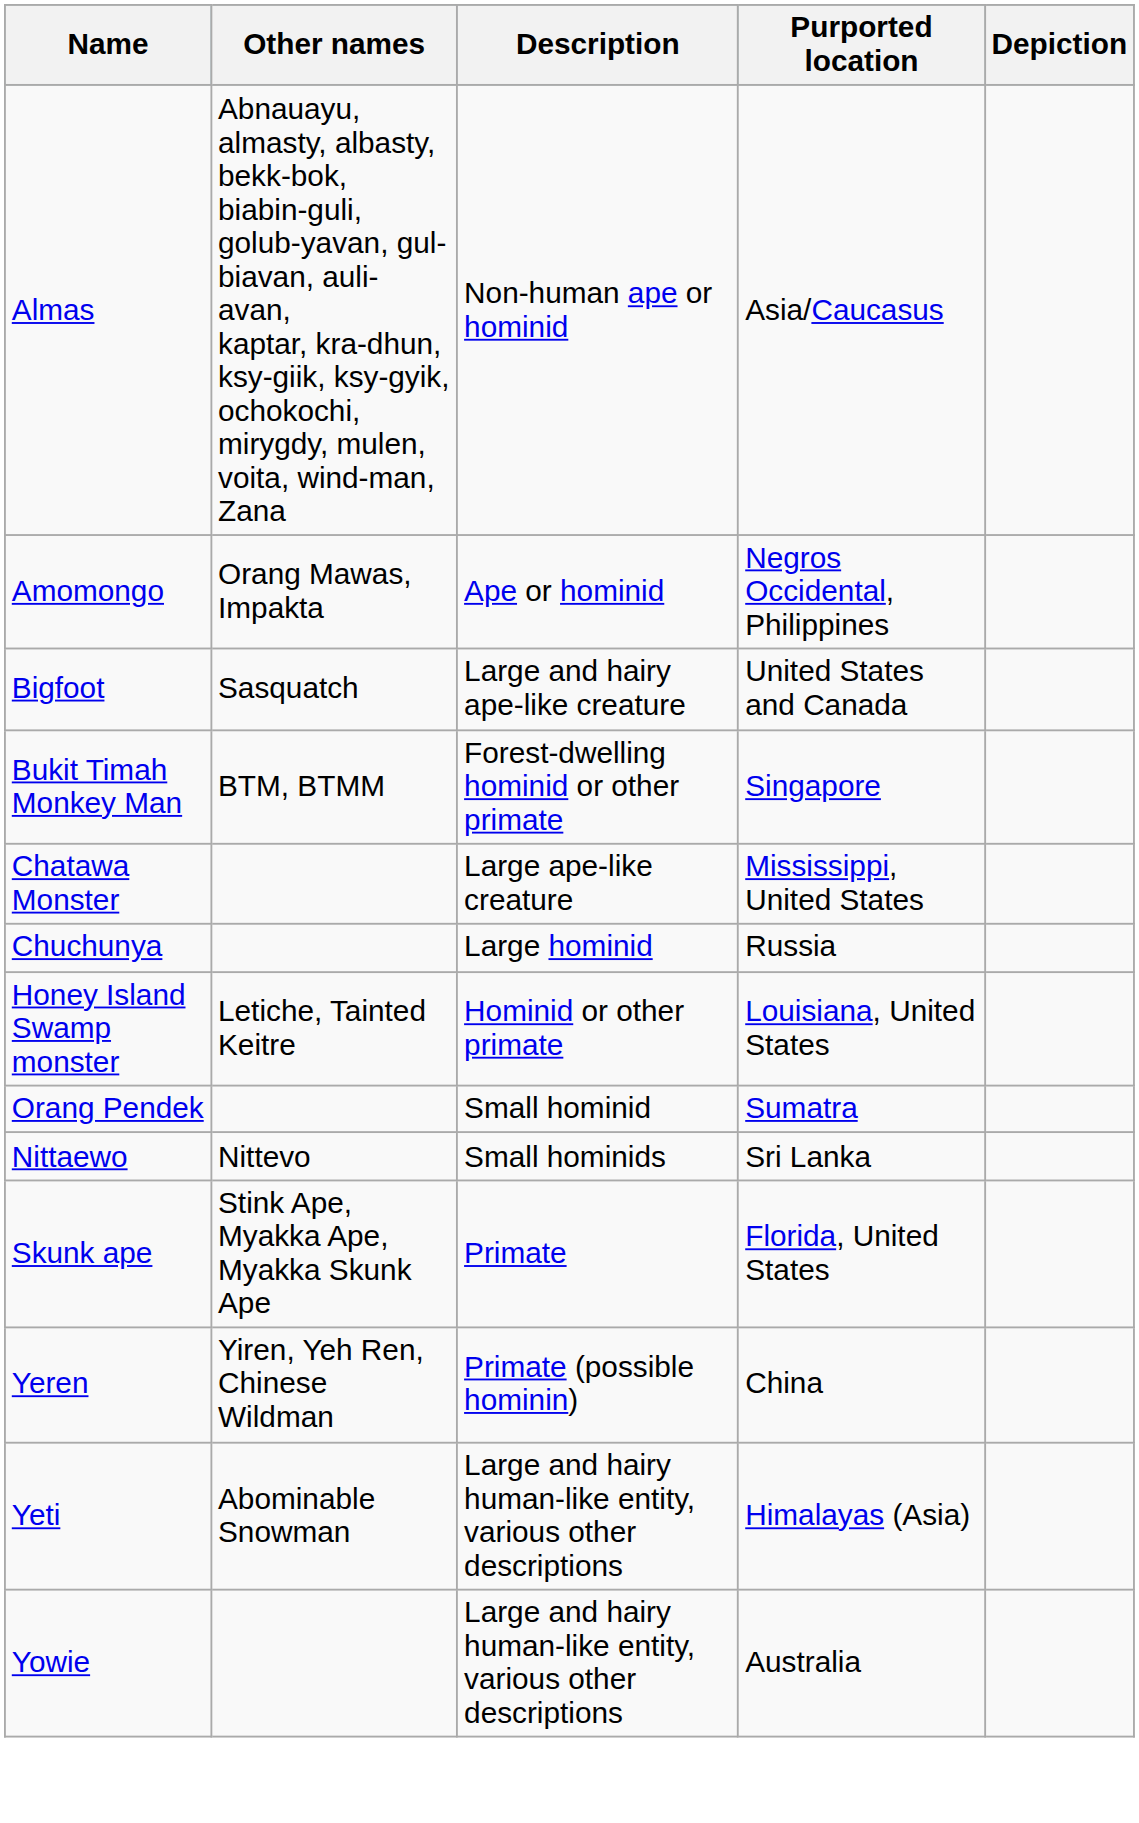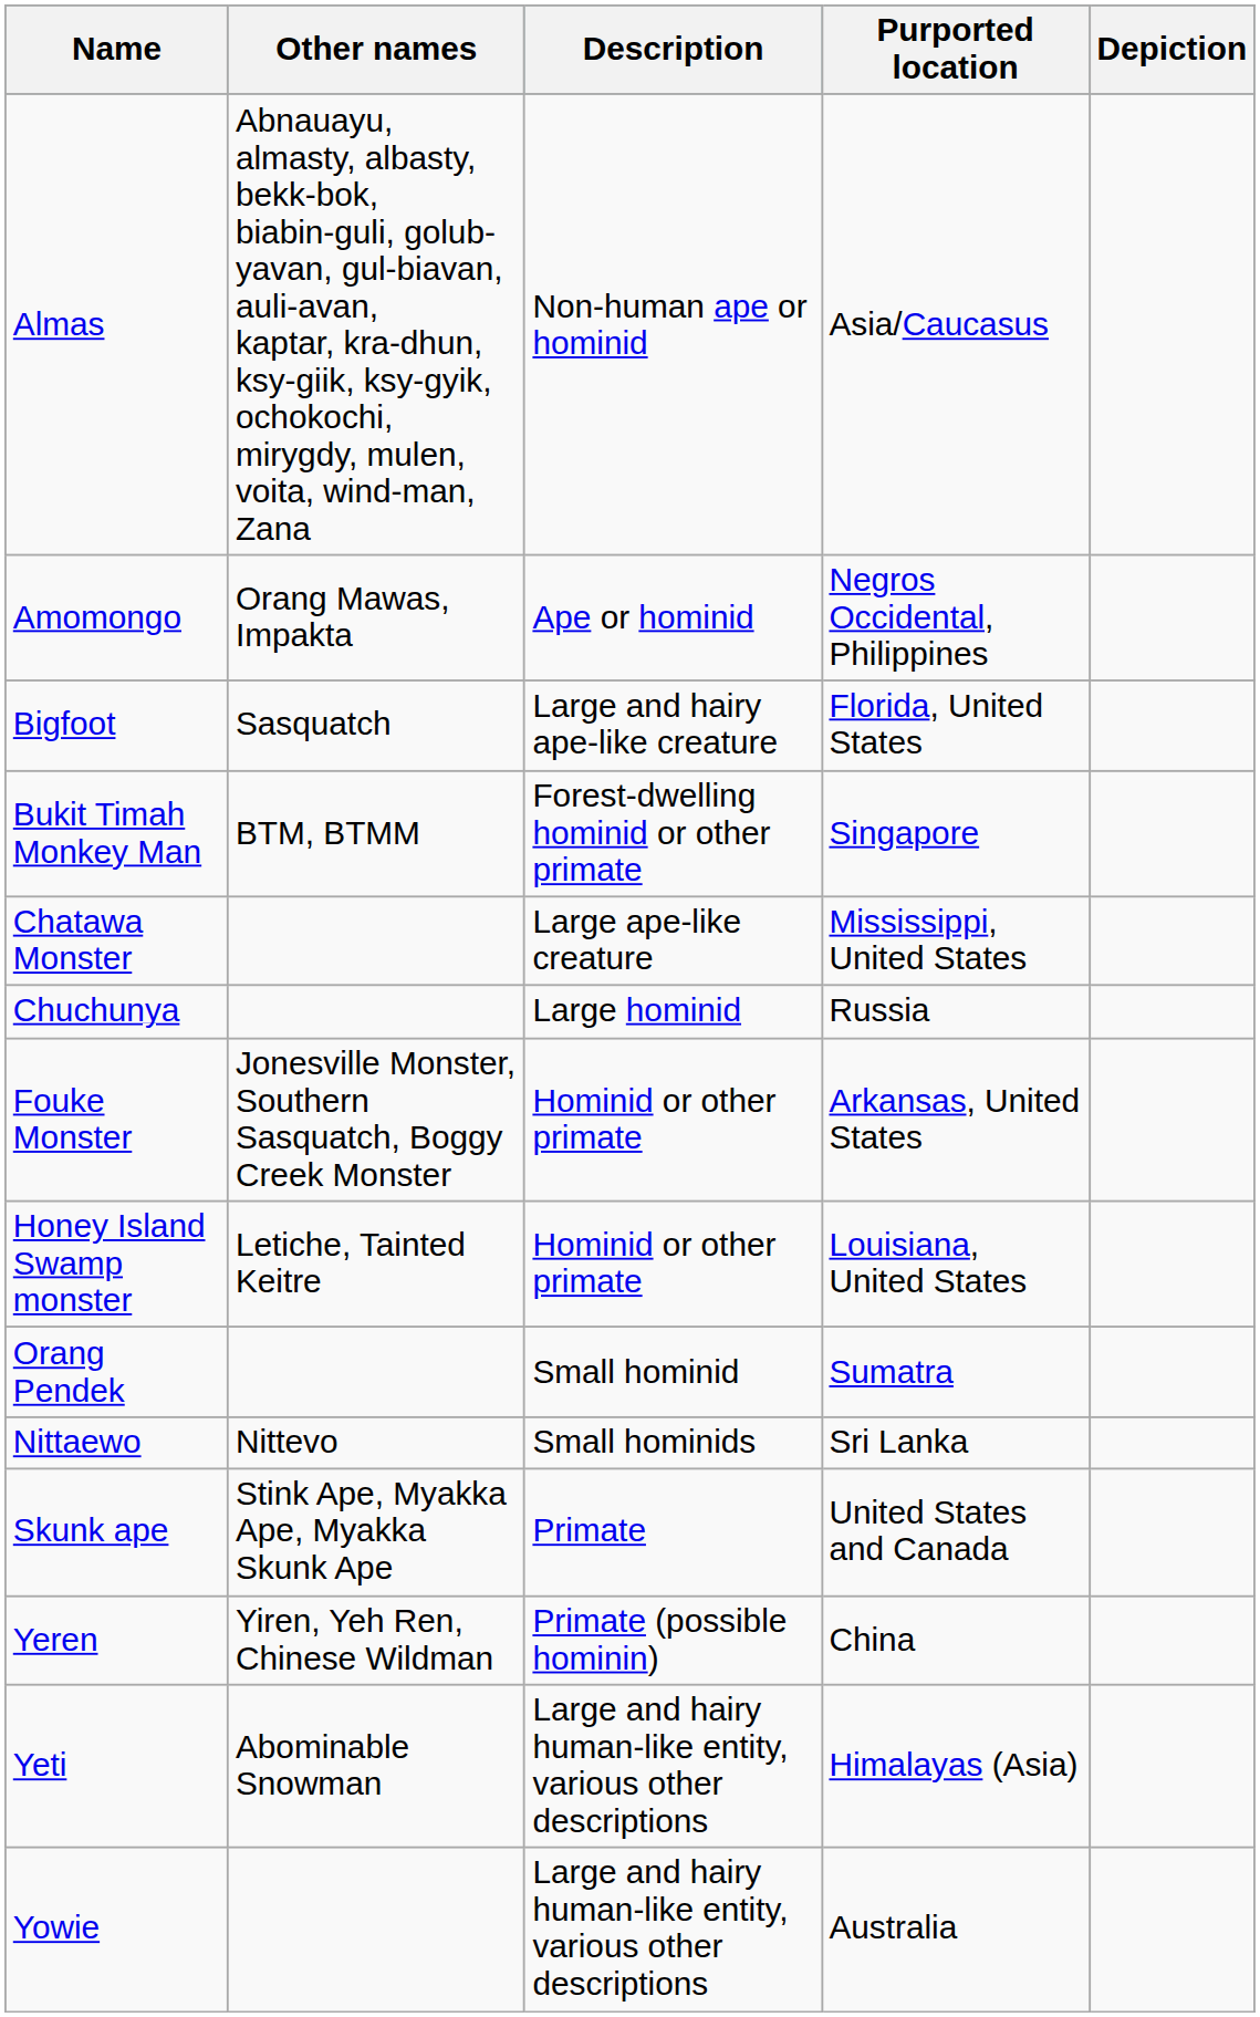Bigfoot | Purported location: United States and Canada -> Florida, United States
+ row: Fouke Monster | Jonesville Monster, Southern Sasquatch, Boggy Creek Monster | Hominid or other primate | Arkansas, United States
Skunk ape | Purported location: Florida, United States -> United States and Canada
